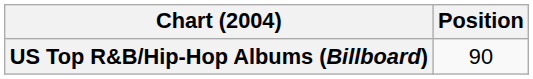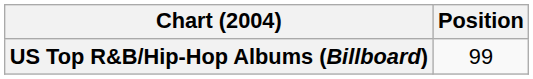US Top R&B/Hip-Hop Albums (Billboard) | Position: 90 -> 99
